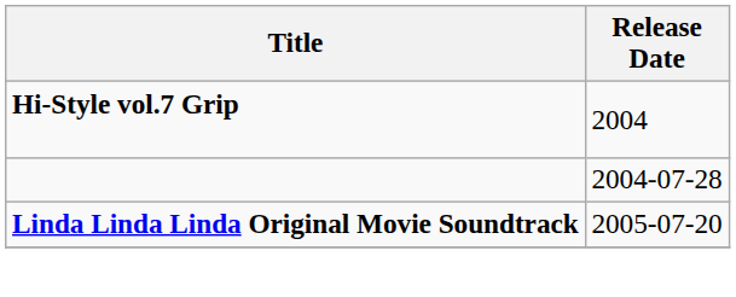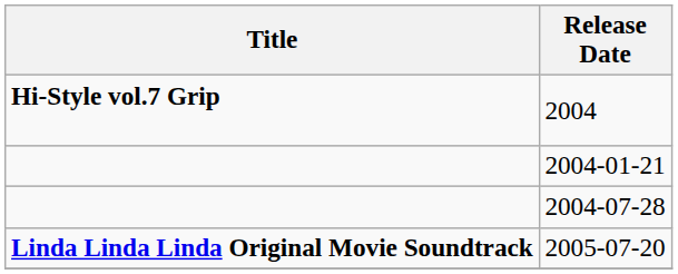+ row: 2004-01-21
